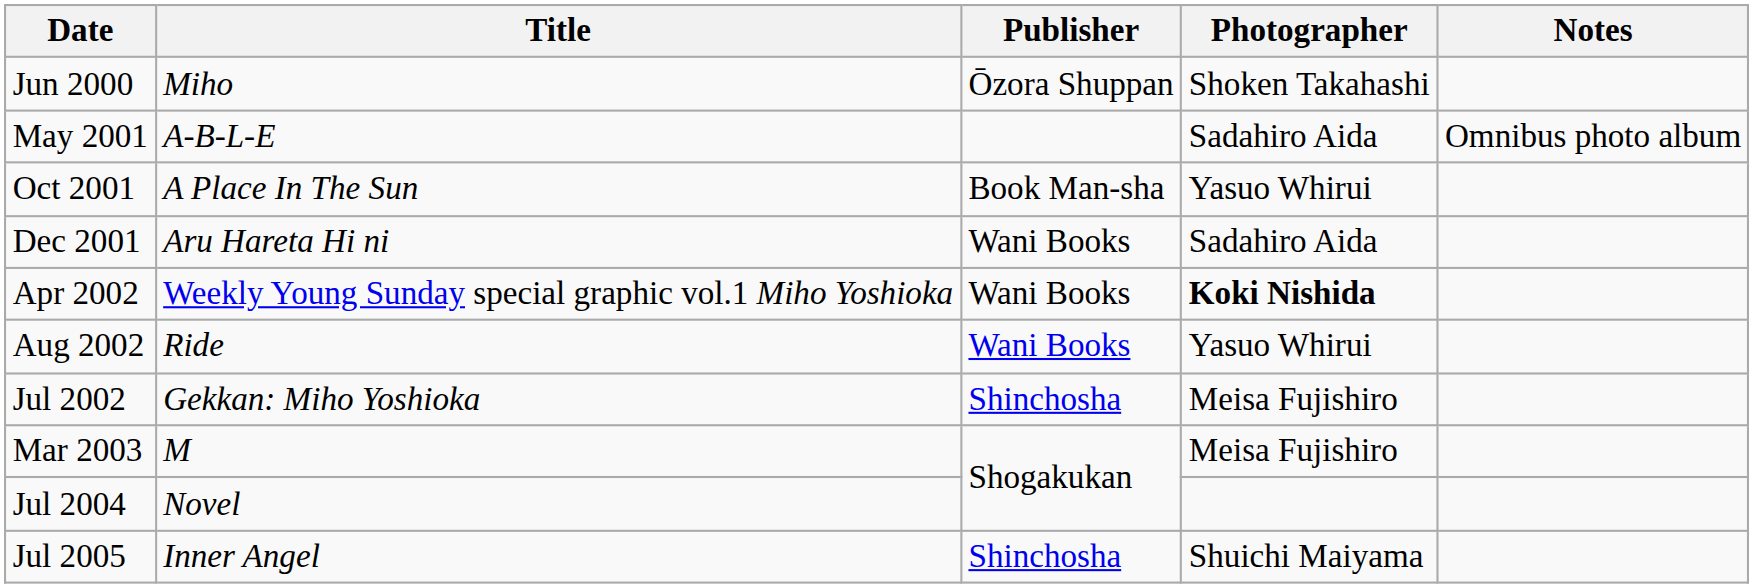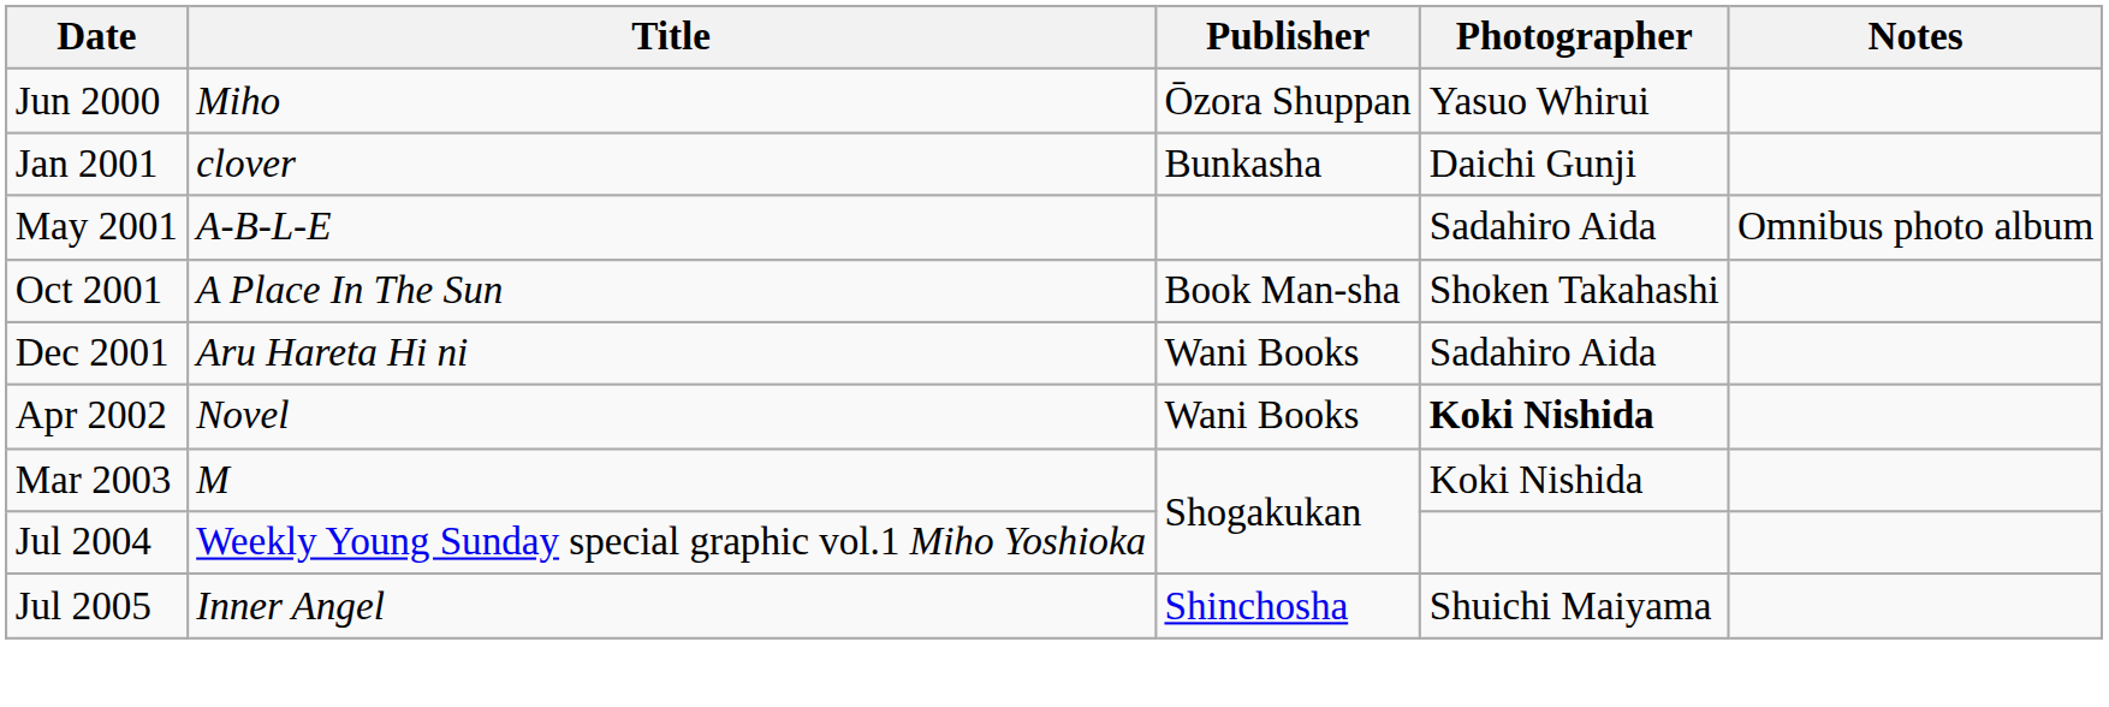Jun 2000 | Photographer: Shoken Takahashi -> Yasuo Whirui
+ row: Jan 2001 | clover | Bunkasha | Daichi Gunji
Oct 2001 | Photographer: Yasuo Whirui -> Shoken Takahashi
Apr 2002 | Title: Weekly Young Sunday special graphic vol.1 Miho Yoshioka -> Novel
- row: Aug 2002 | Ride | Wani Books | Yasuo Whirui
- row: Jul 2002 | Gekkan: Miho Yoshioka | Shinchosha | Meisa Fujishiro
Mar 2003 | Photographer: Meisa Fujishiro -> Koki Nishida
Jul 2004 | Title: Novel -> Weekly Young Sunday special graphic vol.1 Miho Yoshioka
